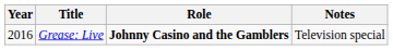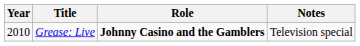Grease: Live | Year: 2016 -> 2010
